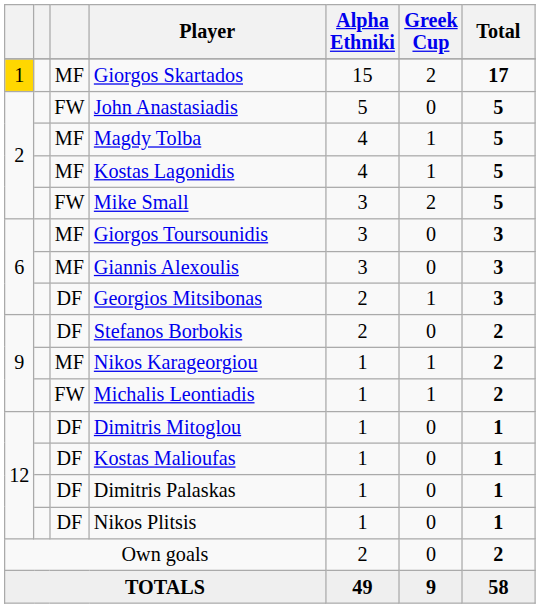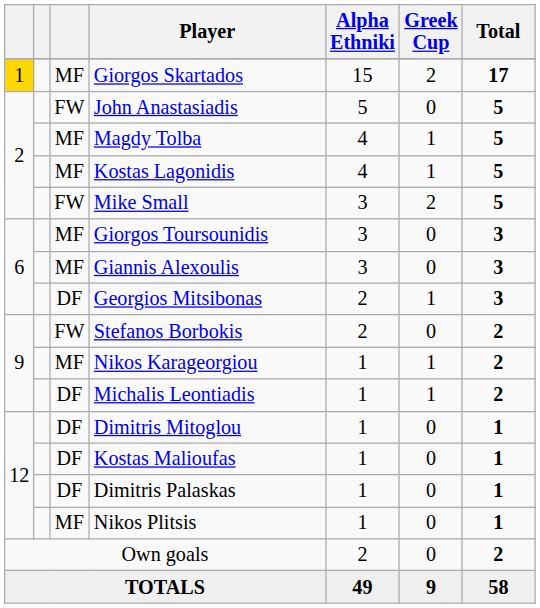Stefanos Borbokis | column 3: DF -> FW
Michalis Leontiadis | column 3: FW -> DF
Nikos Plitsis | column 3: DF -> MF
